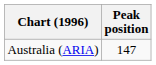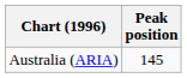Australia (ARIA) | Peak position: 147 -> 145
